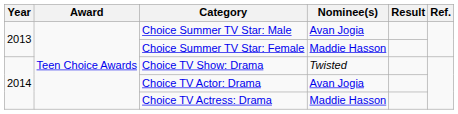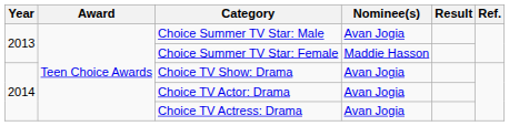Choice TV Show: Drama | Nominee(s): Twisted -> Avan Jogia
Choice TV Actress: Drama | Nominee(s): Maddie Hasson -> Avan Jogia
